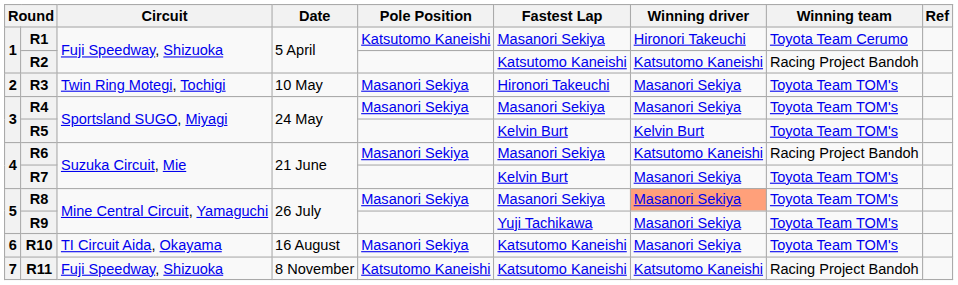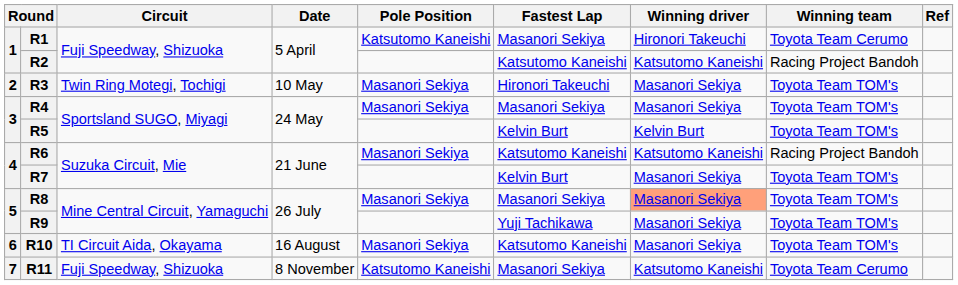R6 | Fastest Lap: Masanori Sekiya -> Katsutomo Kaneishi
R11 | Fastest Lap: Katsutomo Kaneishi -> Masanori Sekiya
R11 | Winning team: Racing Project Bandoh -> Toyota Team Cerumo
